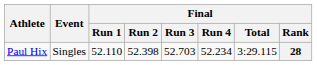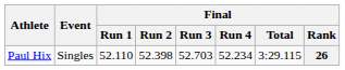Paul Hix | Final / Rank: 28 -> 26
